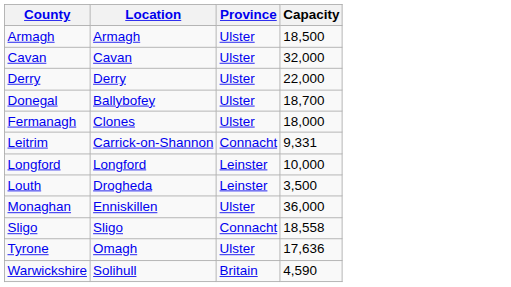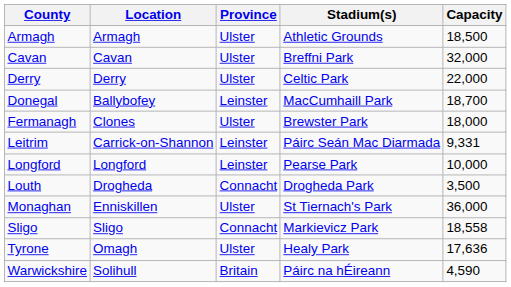+ column: Stadium(s) | Athletic Grounds | Breffni Park | Celtic Park | MacCumhaill Park | Brewster Park | Páirc Seán Mac Diarmada | Pearse Park | Drogheda Park | St Tiernach's Park | Markievicz Park | Healy Park | Páirc na hÉireann
Donegal | Province: Ulster -> Leinster
Leitrim | Province: Connacht -> Leinster
Louth | Province: Leinster -> Connacht
